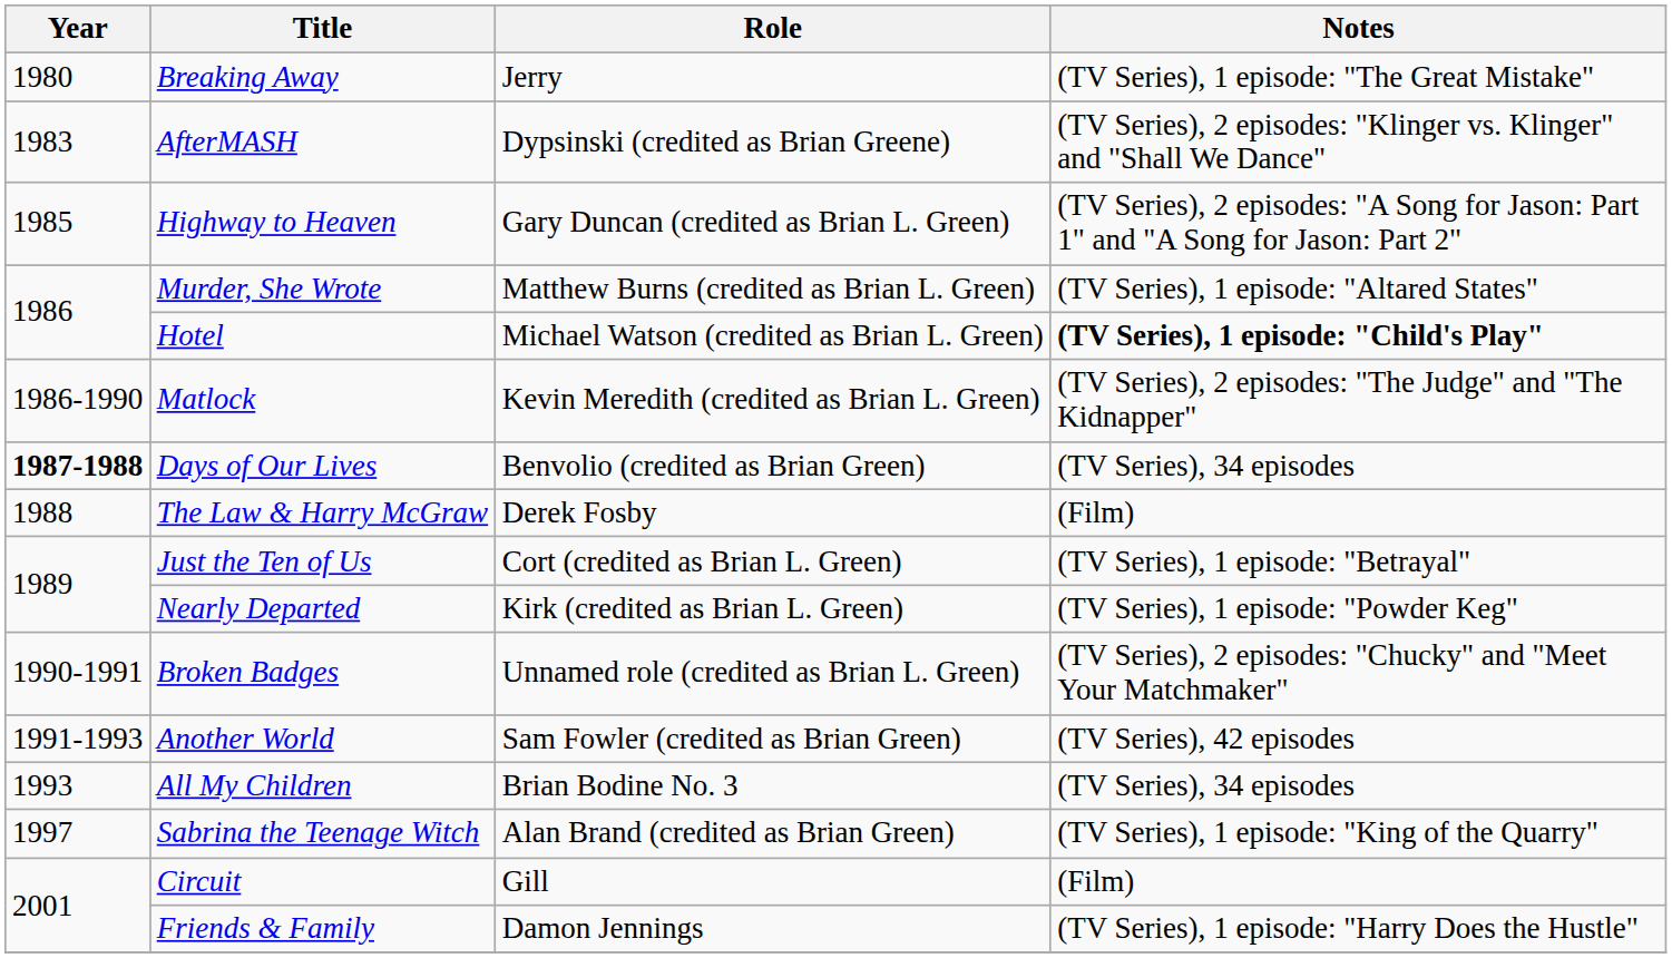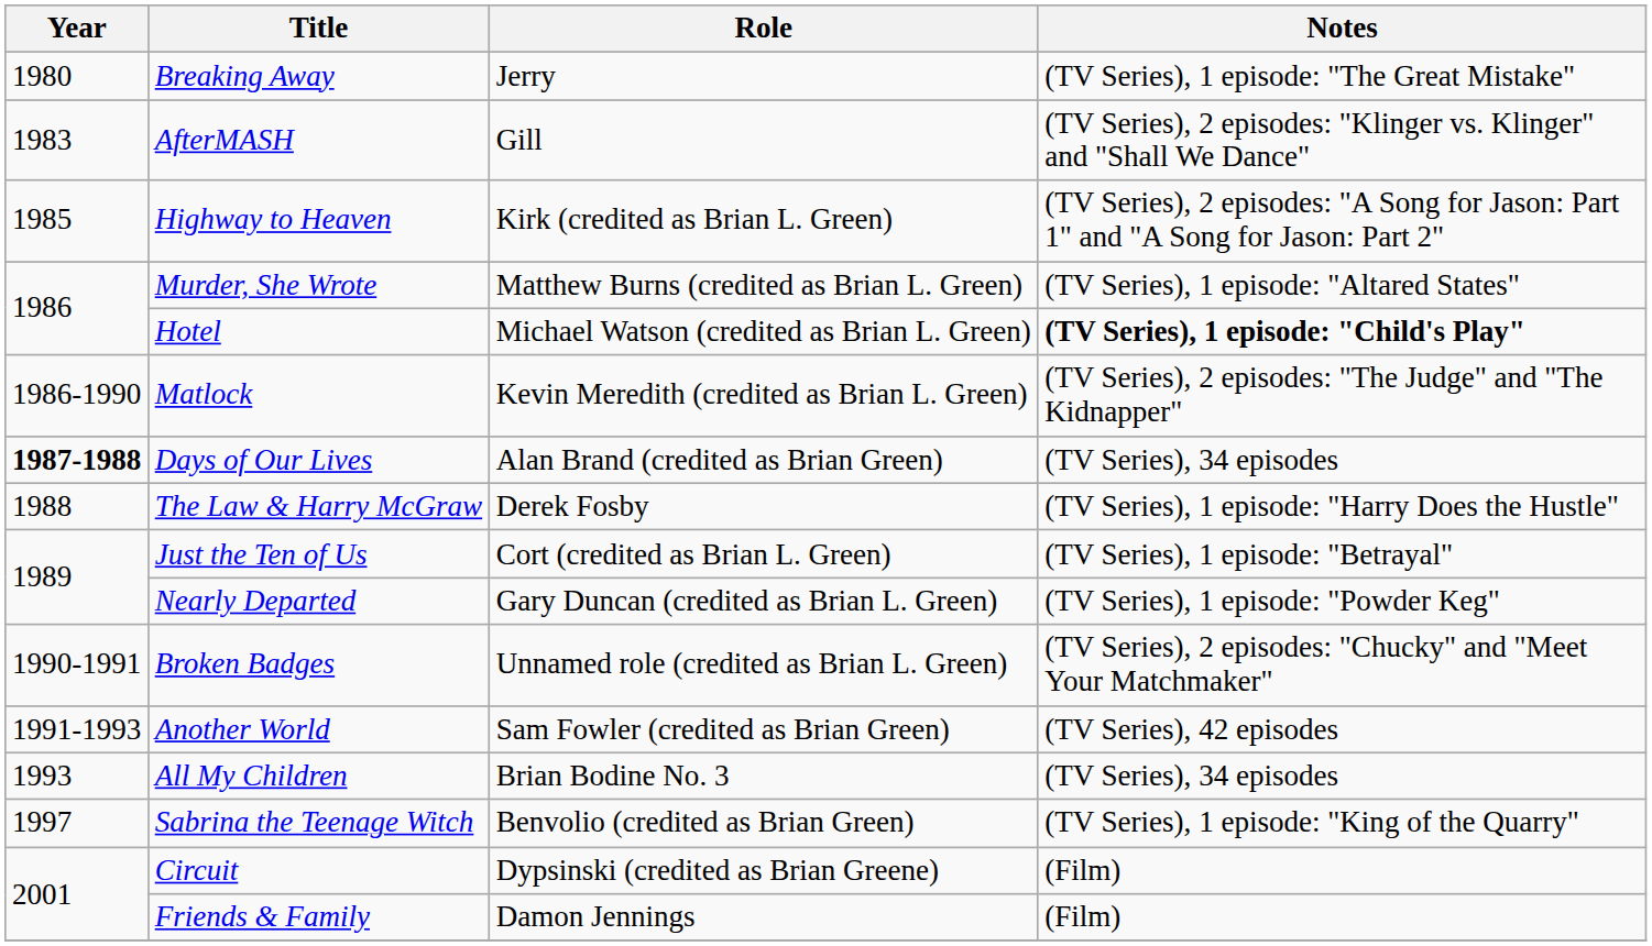AfterMASH | Role: Dypsinski (credited as Brian Greene) -> Gill
Highway to Heaven | Role: Gary Duncan (credited as Brian L. Green) -> Kirk (credited as Brian L. Green)
Days of Our Lives | Role: Benvolio (credited as Brian Green) -> Alan Brand (credited as Brian Green)
The Law & Harry McGraw | Notes: (Film) -> (TV Series), 1 episode: "Harry Does the Hustle"
Nearly Departed | Role: Kirk (credited as Brian L. Green) -> Gary Duncan (credited as Brian L. Green)
Sabrina the Teenage Witch | Role: Alan Brand (credited as Brian Green) -> Benvolio (credited as Brian Green)
Circuit | Role: Gill -> Dypsinski (credited as Brian Greene)
Friends & Family | Notes: (TV Series), 1 episode: "Harry Does the Hustle" -> (Film)
